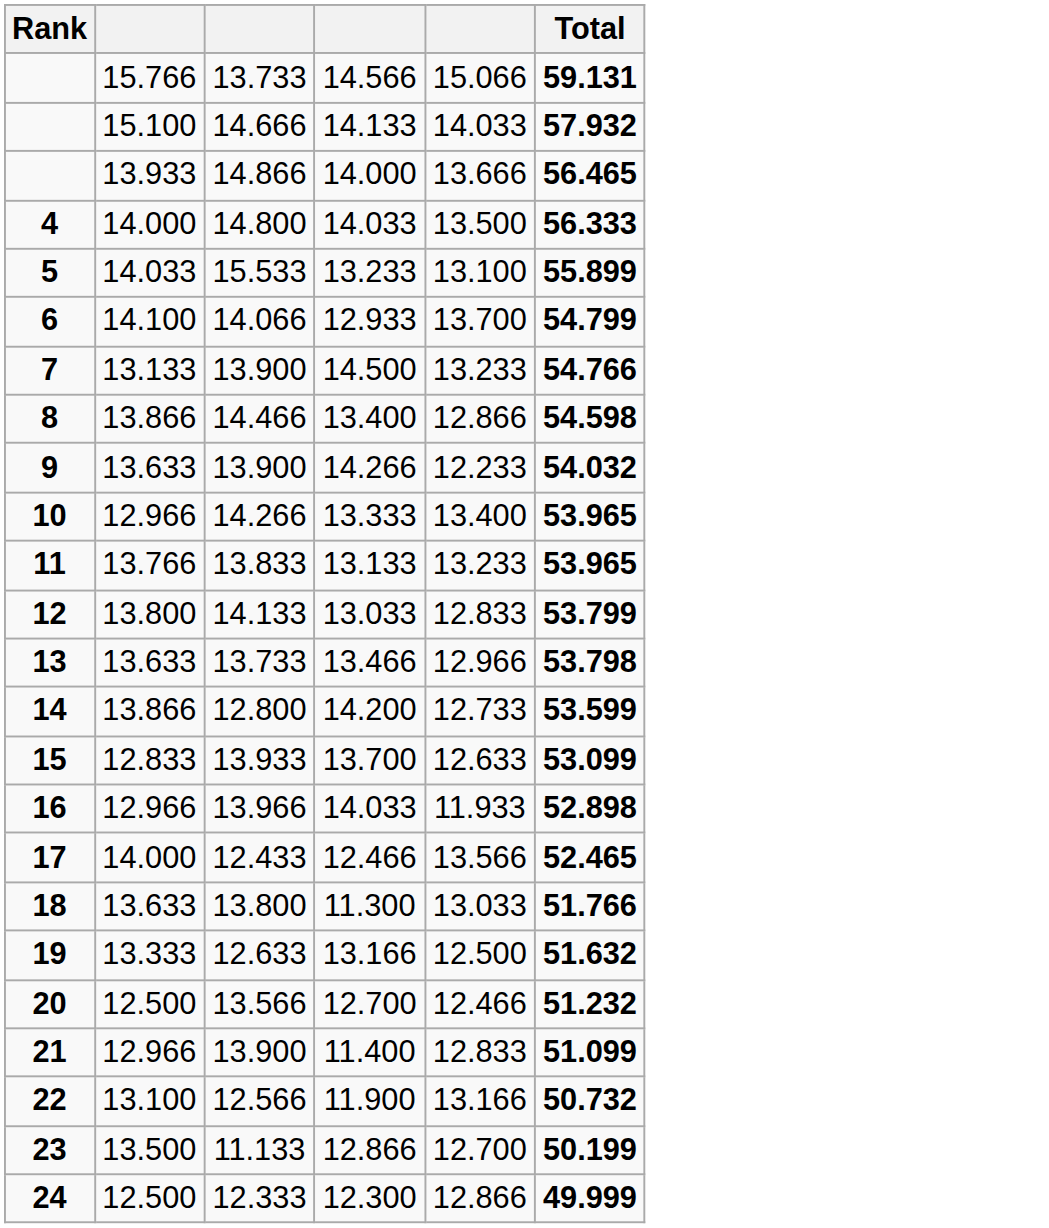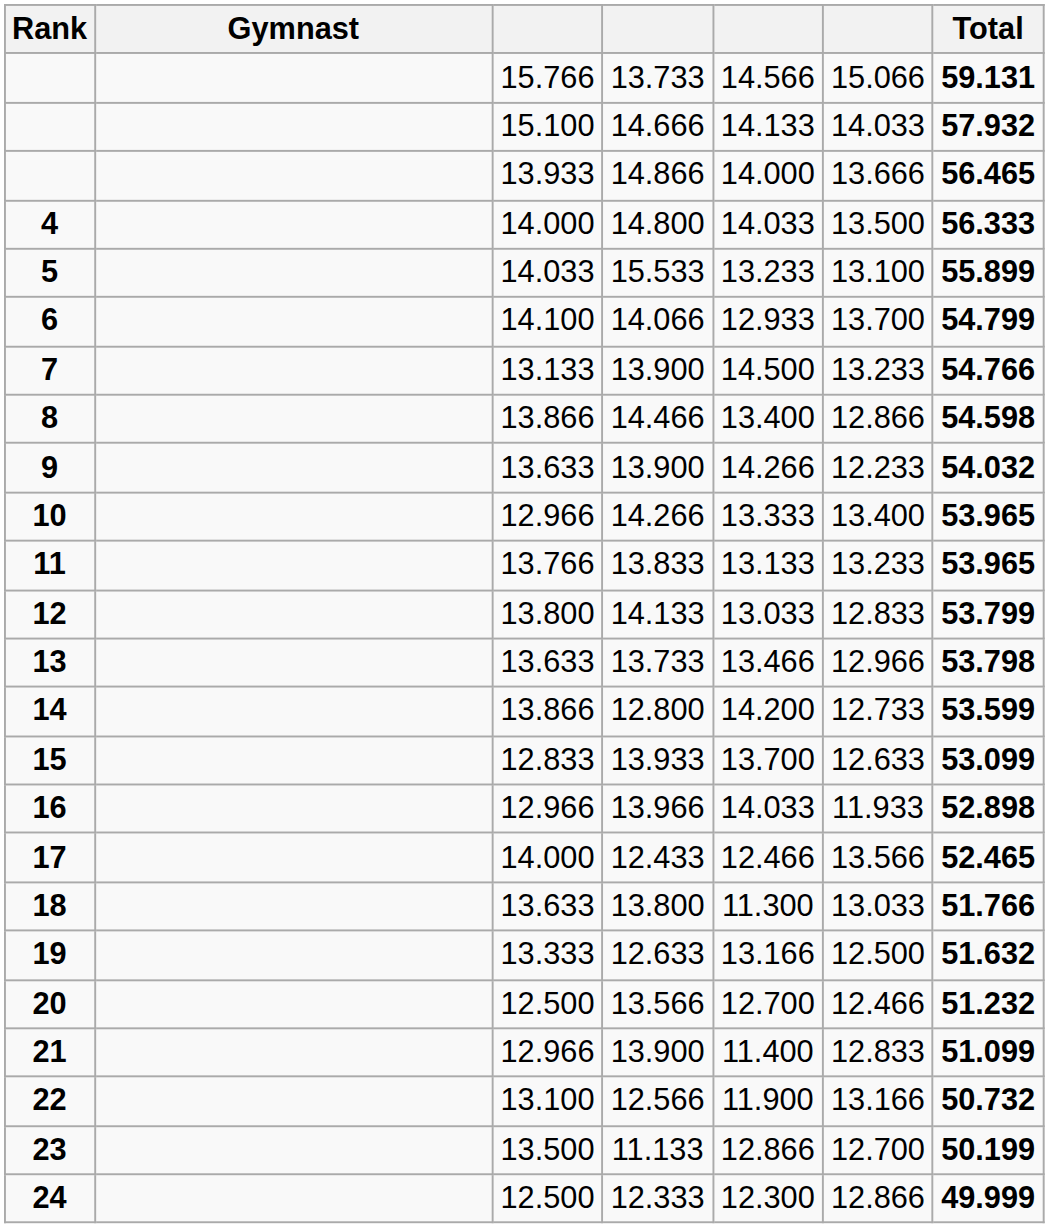+ column: Gymnast
